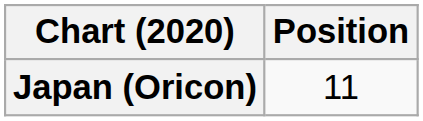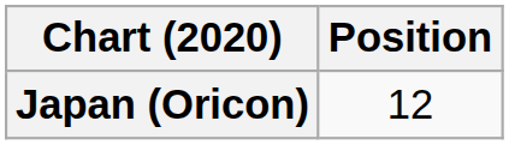Japan (Oricon) | Position: 11 -> 12
